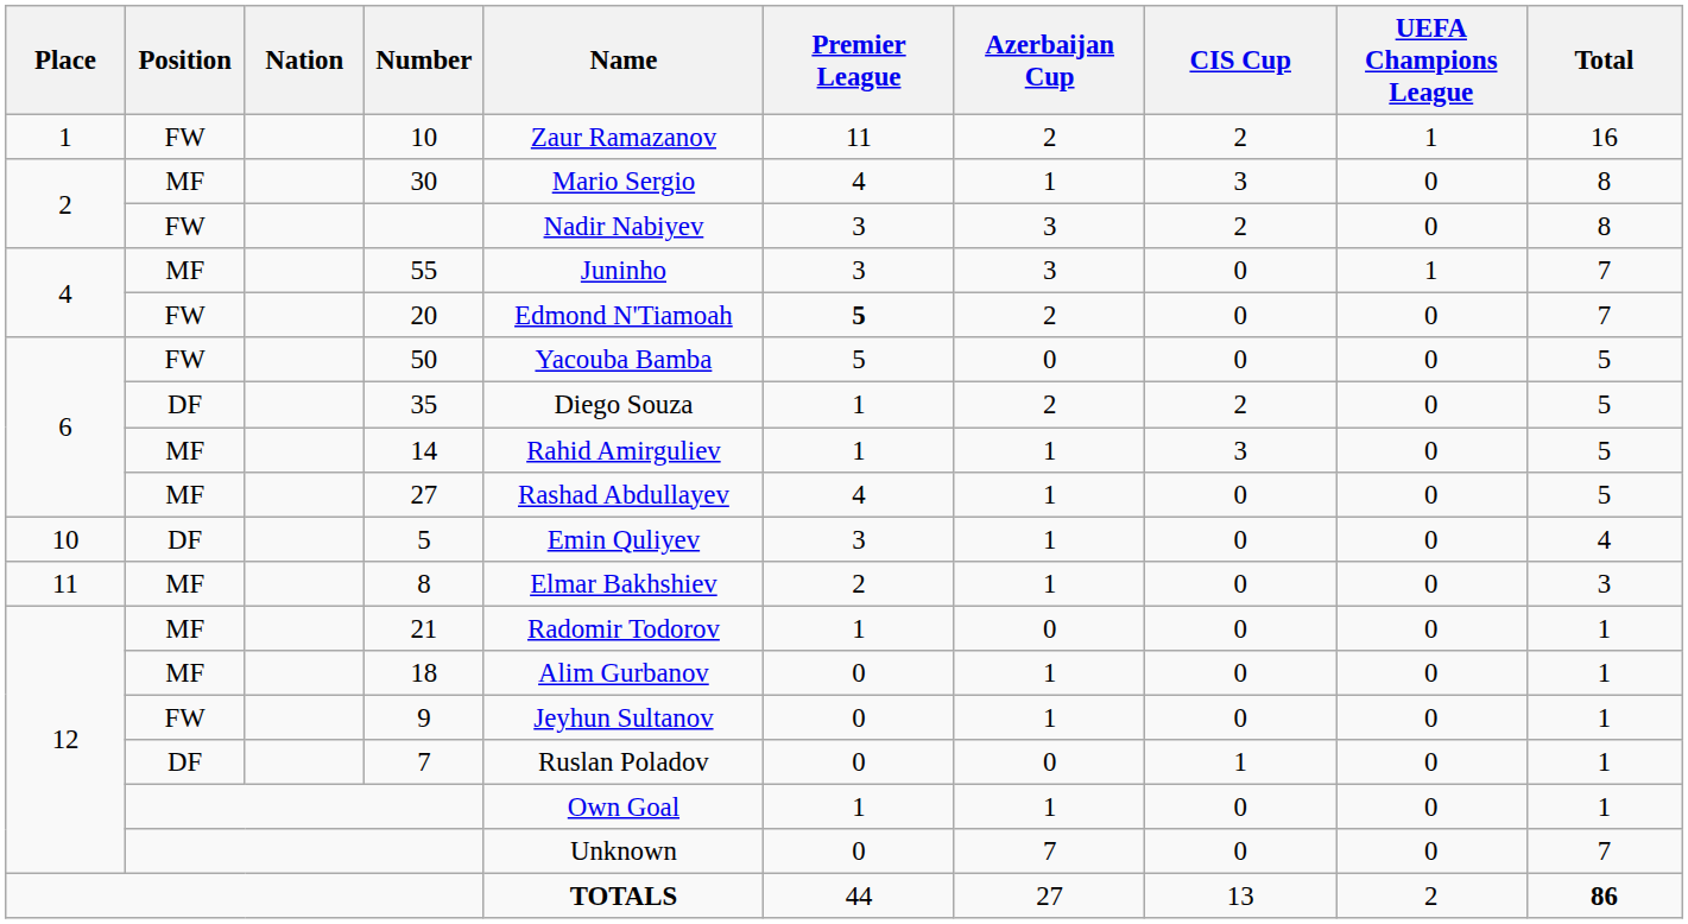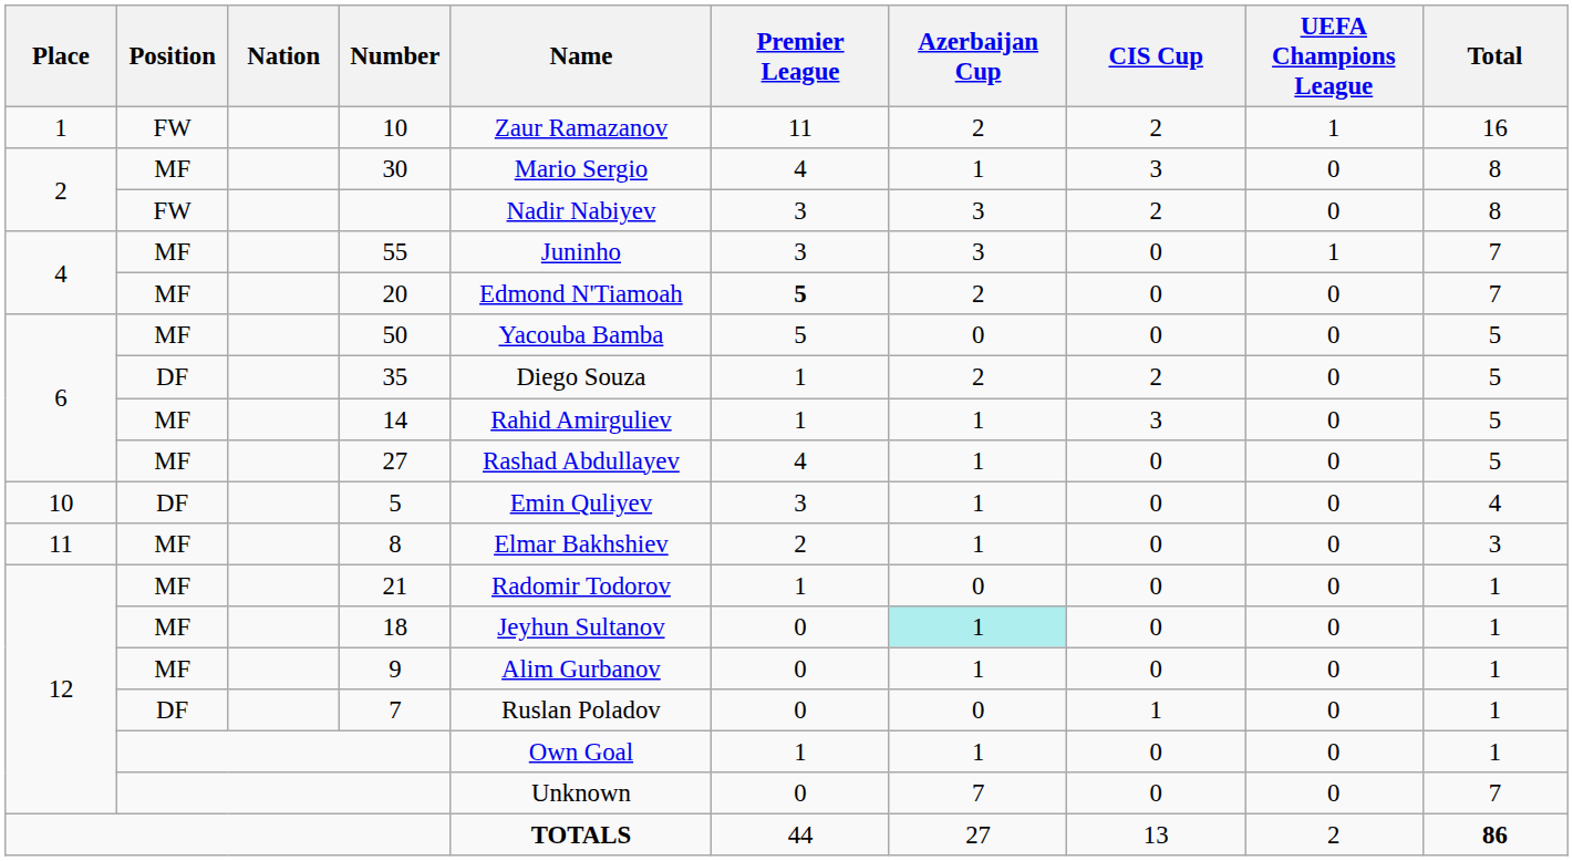20 | Position: FW -> MF
50 | Position: FW -> MF
18 | Name: Alim Gurbanov -> Jeyhun Sultanov
18 | Azerbaijan Cup: no background -> paleturquoise background
9 | Position: FW -> MF
9 | Name: Jeyhun Sultanov -> Alim Gurbanov
